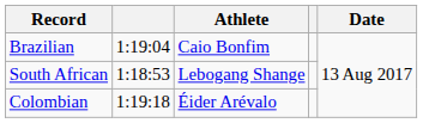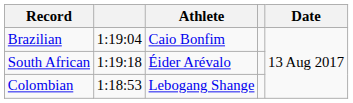South African | column 2: 1:18:53 -> 1:19:18
South African | Athlete: Lebogang Shange -> Éider Arévalo
Colombian | column 2: 1:19:18 -> 1:18:53
Colombian | Athlete: Éider Arévalo -> Lebogang Shange
